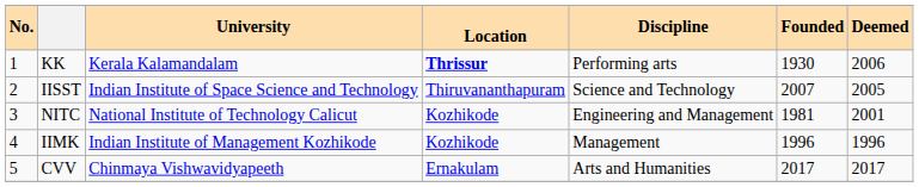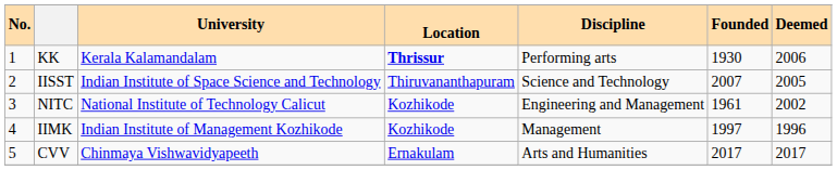NITC | Founded: 1981 -> 1961
NITC | Deemed: 2001 -> 2002
IIMK | Founded: 1996 -> 1997
